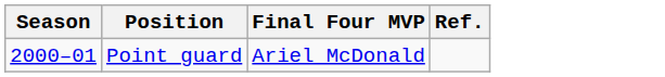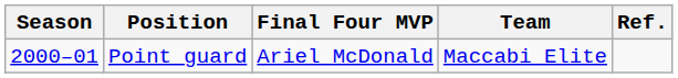+ column: Team | Maccabi Elite
